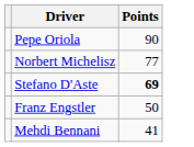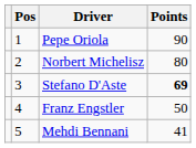+ column: Pos | 1 | 2 | 3 | 4 | 5
Norbert Michelisz | Points: 77 -> 80
